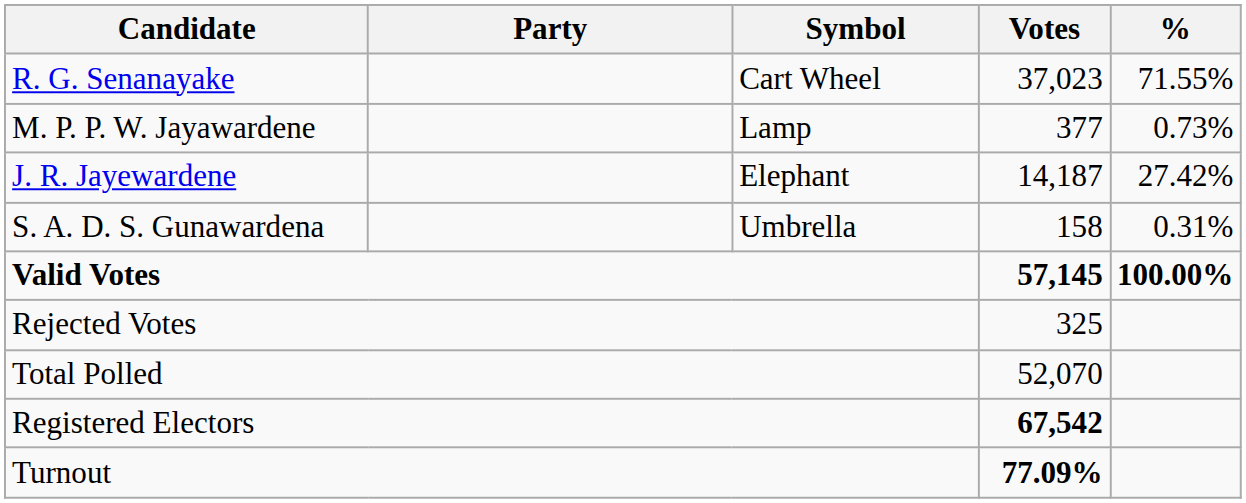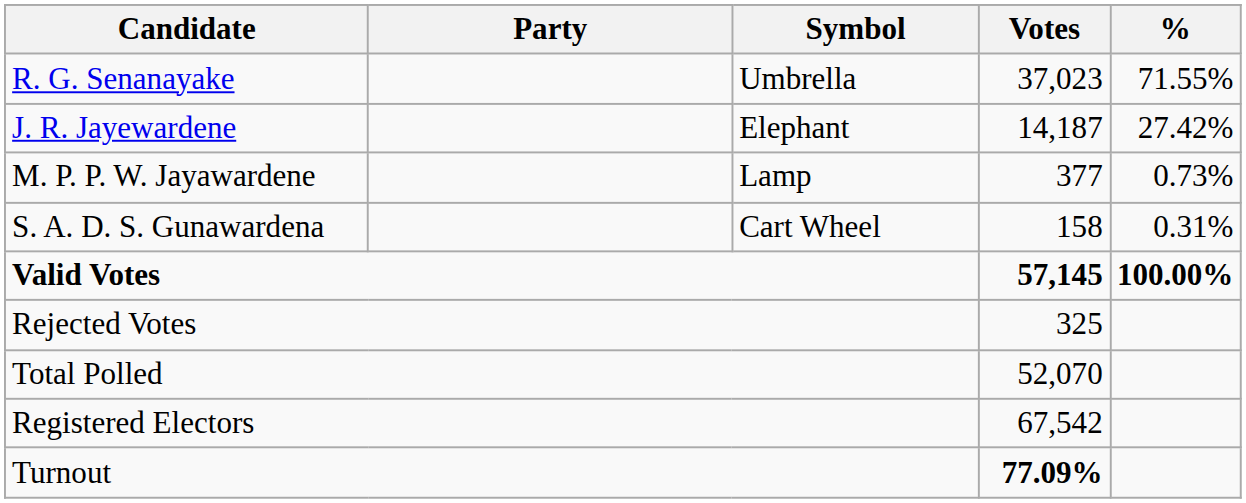R. G. Senanayake | Symbol: Cart Wheel -> Umbrella
rows swapped: J. R. Jayewardene <-> M. P. P. W. Jayawardene
S. A. D. S. Gunawardena | Symbol: Umbrella -> Cart Wheel
Registered Electors | Votes: bold -> normal
